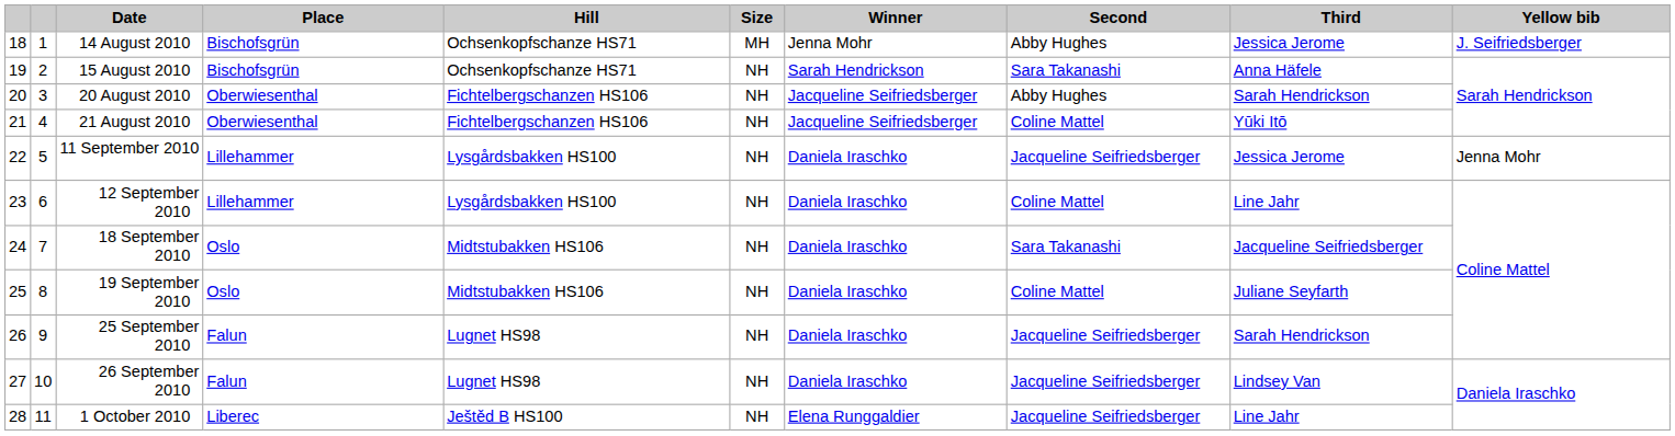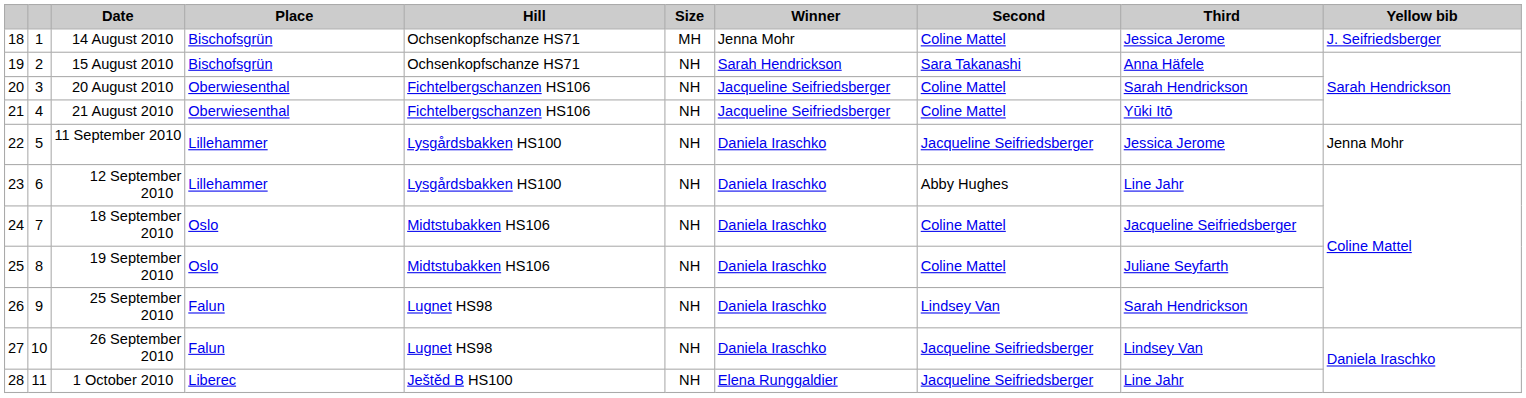14 August 2010 | Second: Abby Hughes -> Coline Mattel
20 August 2010 | Second: Abby Hughes -> Coline Mattel
12 September 2010 | Second: Coline Mattel -> Abby Hughes
18 September 2010 | Second: Sara Takanashi -> Coline Mattel
25 September 2010 | Second: Jacqueline Seifriedsberger -> Lindsey Van
